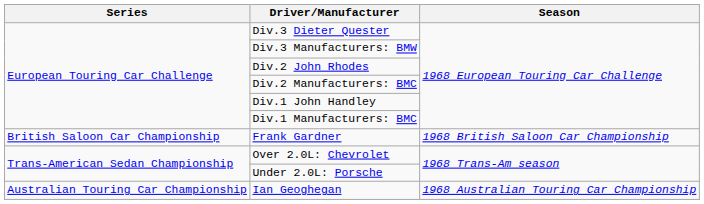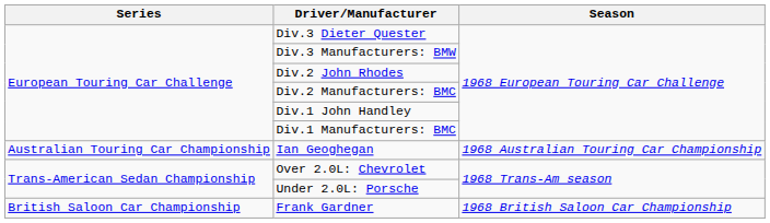rows swapped: Ian Geoghegan <-> Frank Gardner
